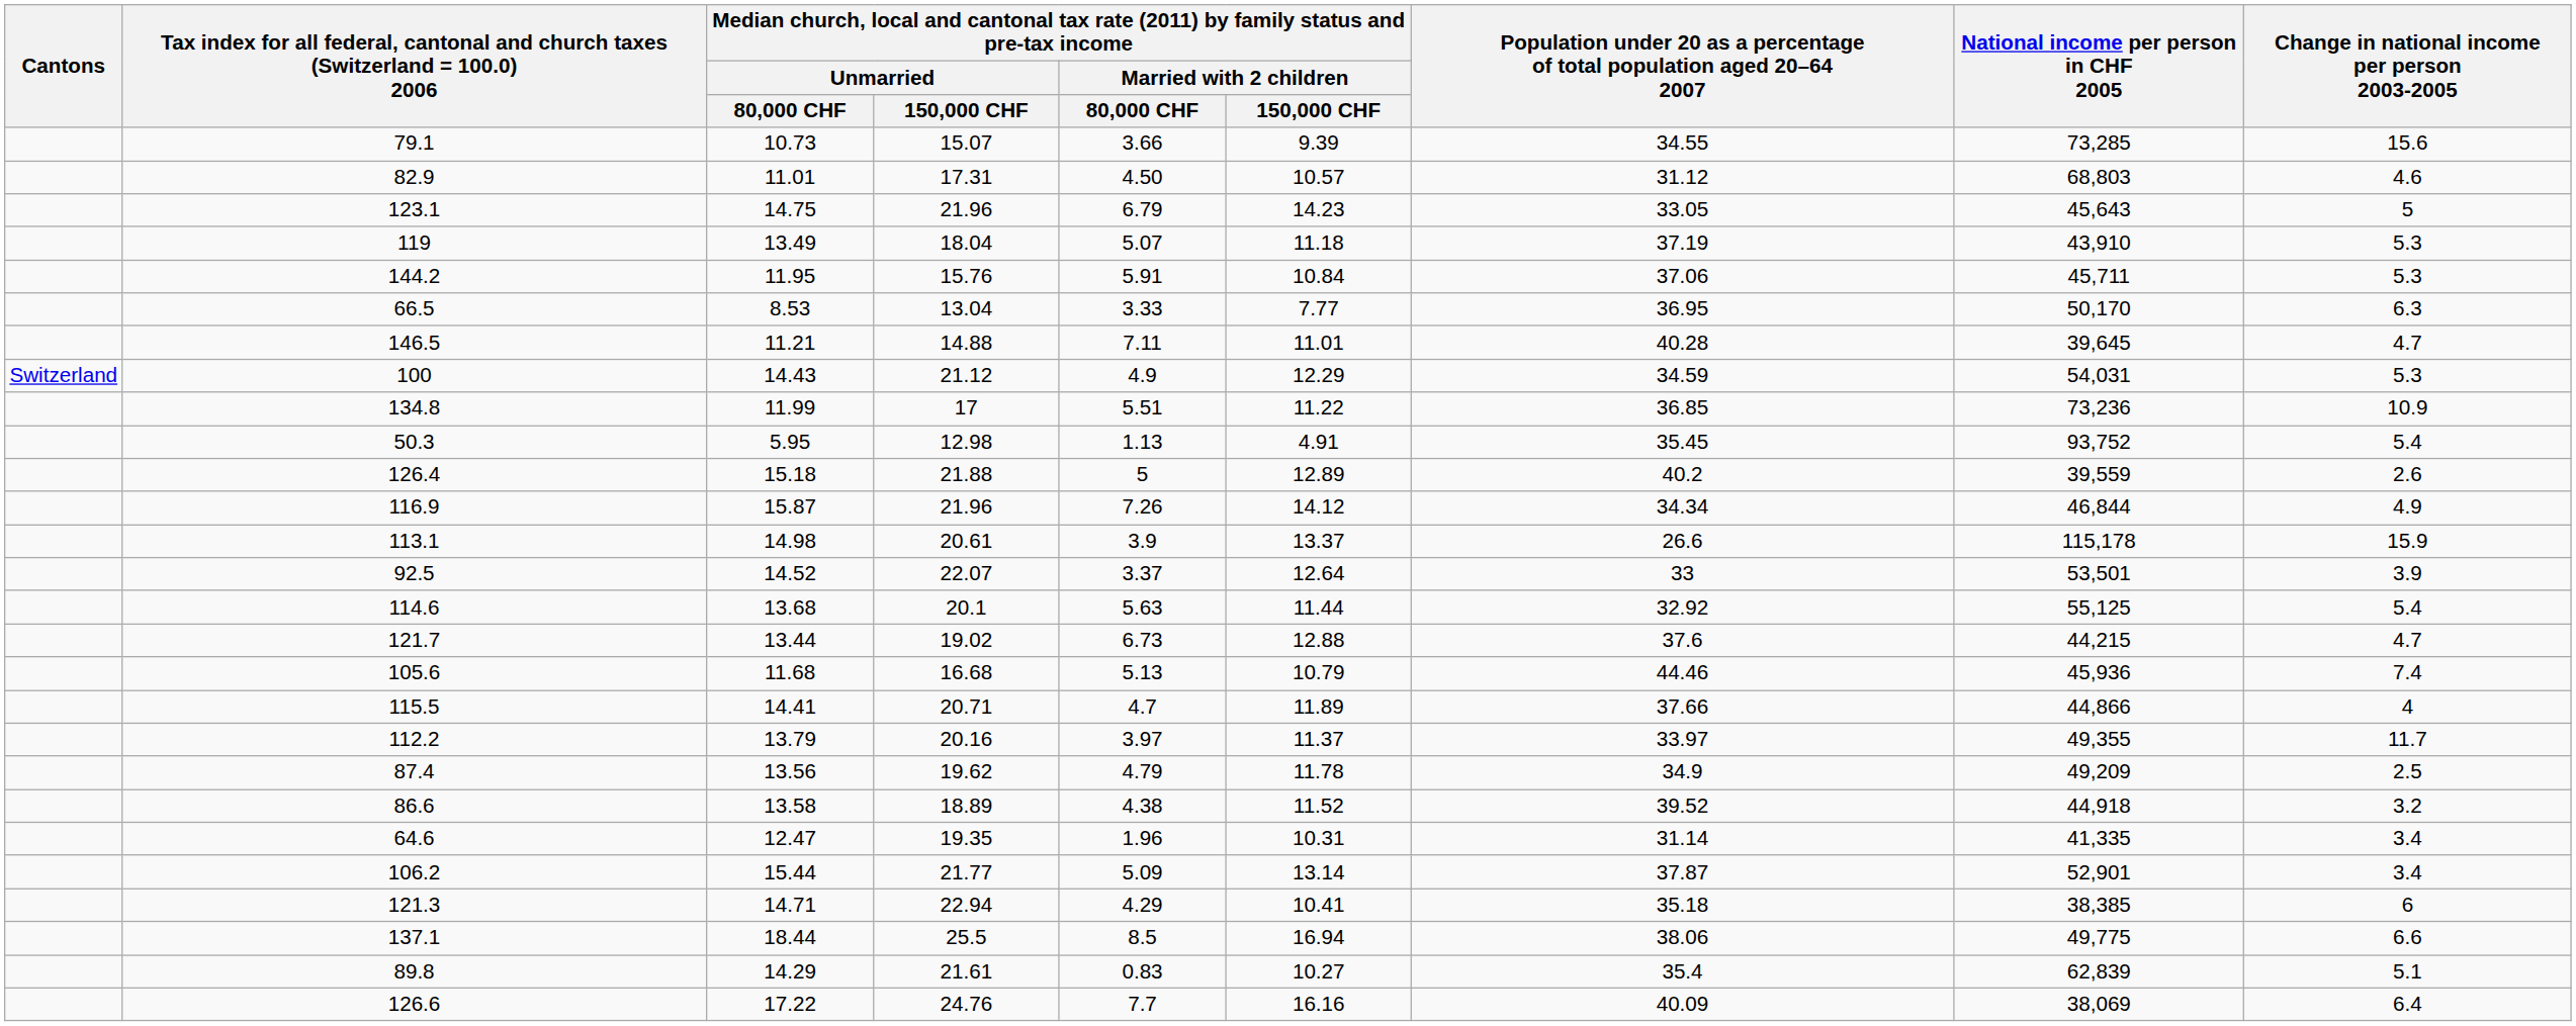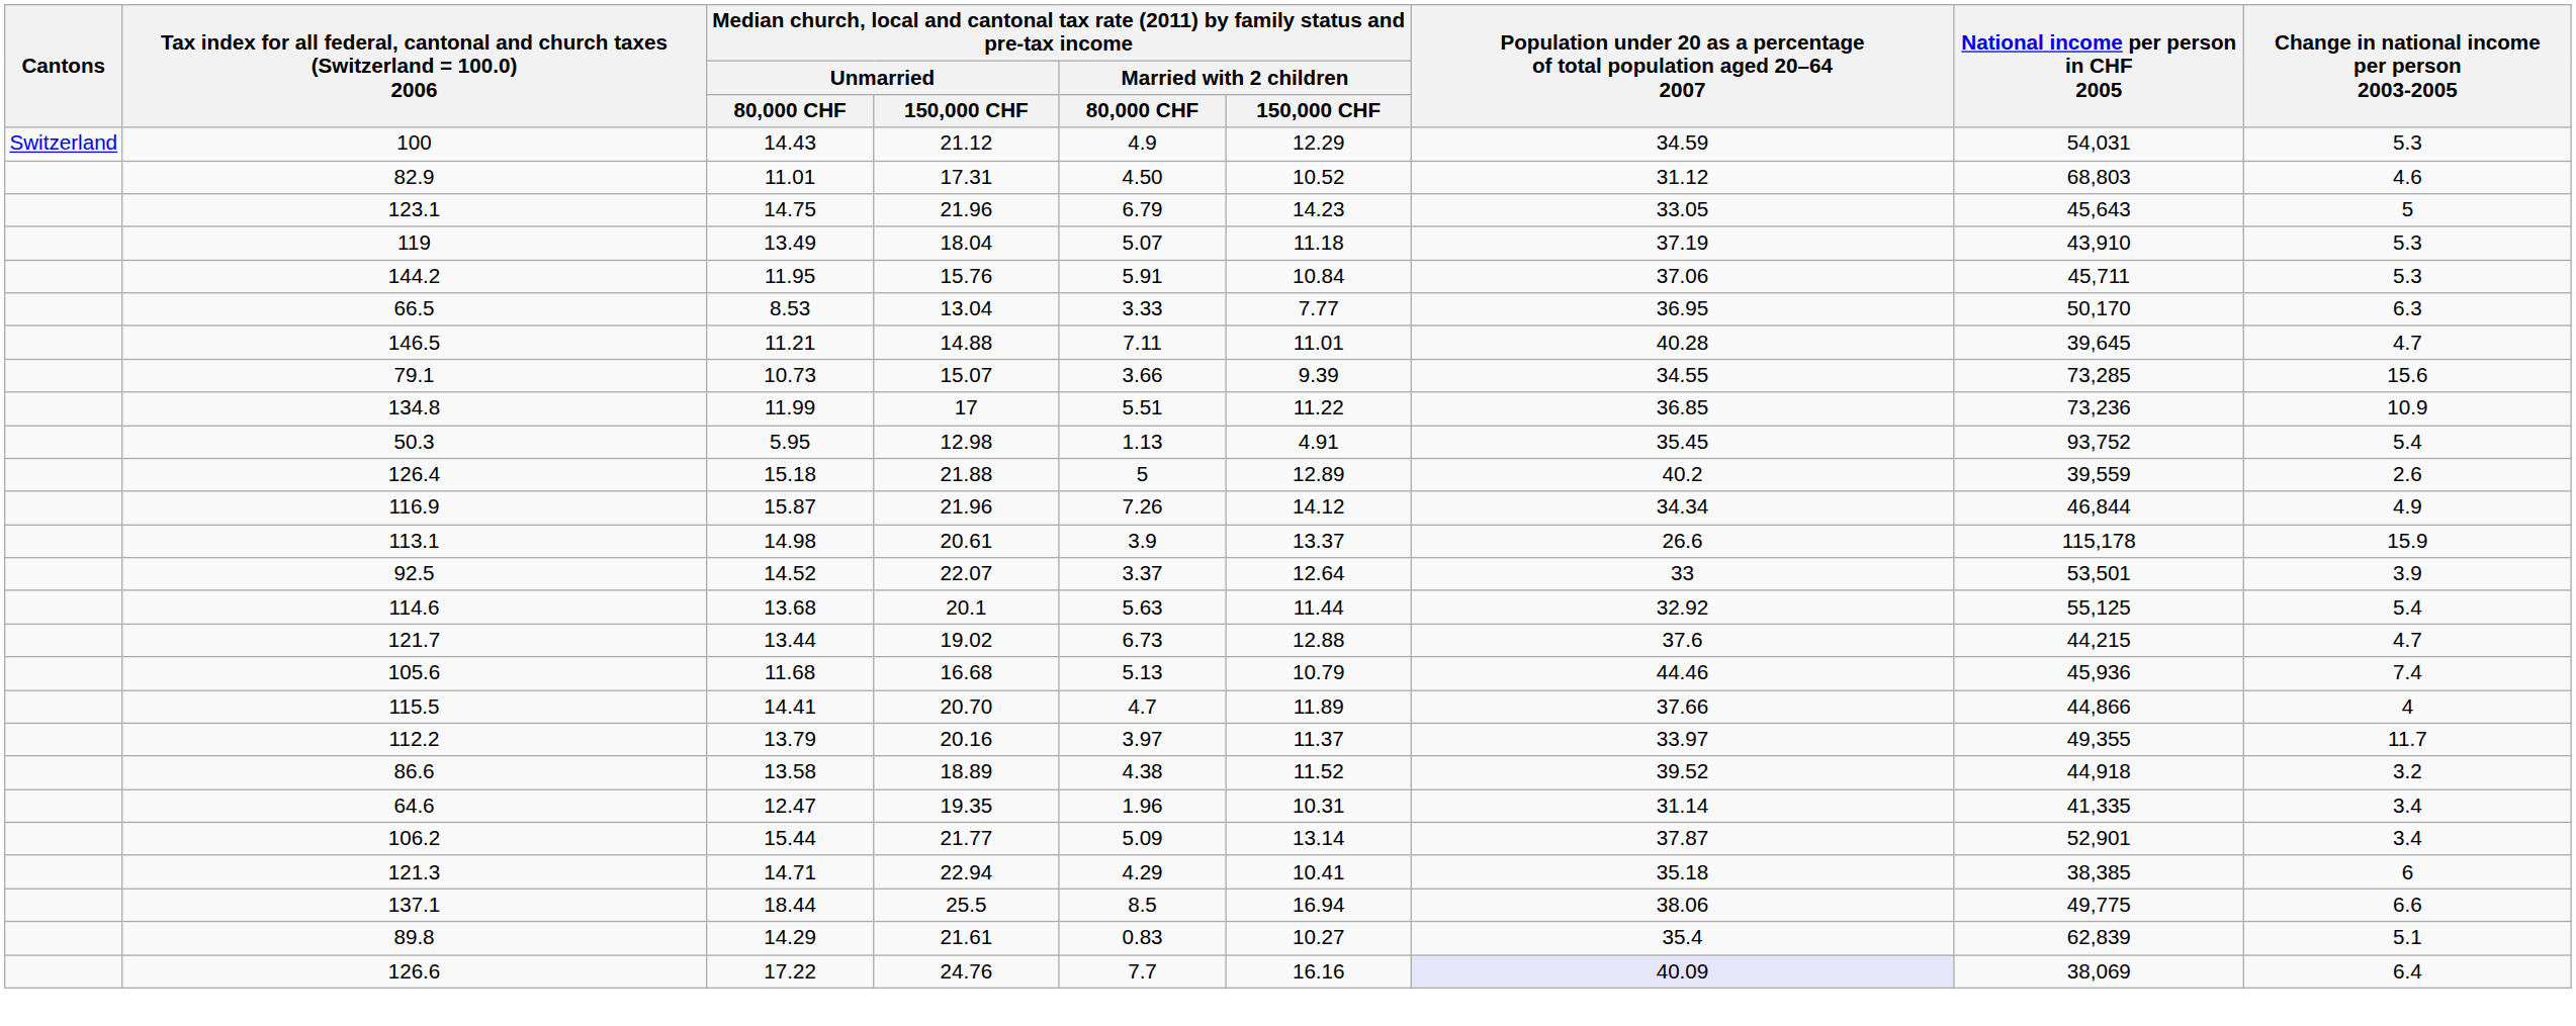rows swapped: 100 <-> 79.1
82.9 | column 6: 10.57 -> 10.52
115.5 | column 4: 20.71 -> 20.70
- row: 87.4 | 13.56 | 19.62 | 4.79 | 11.78 | 34.9 | 49,209 | 2.5
126.6 | column 7: no background -> lavender background
